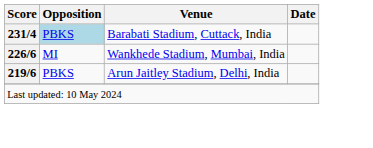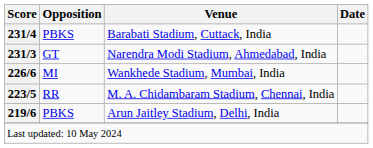Barabati Stadium, Cuttack, India | Opposition: lightblue background -> no background
+ row: 231/3 | GT | Narendra Modi Stadium, Ahmedabad, India
+ row: 223/5 | RR | M. A. Chidambaram Stadium, Chennai, India
